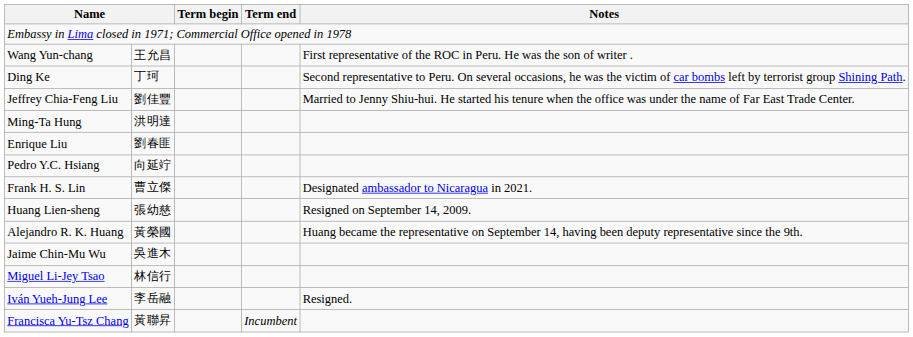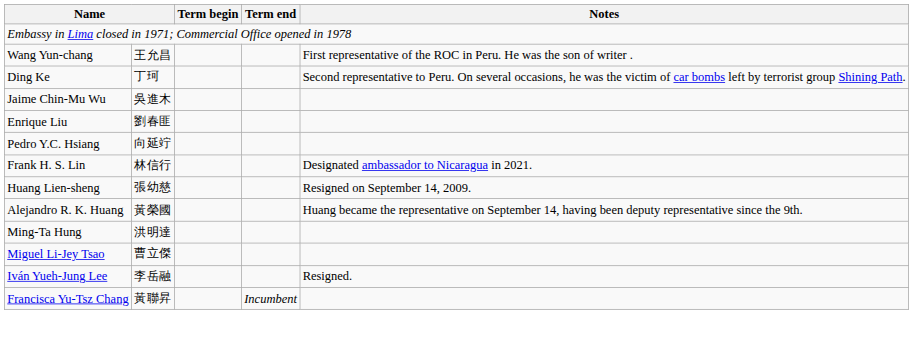- row: Jeffrey Chia-Feng Liu | 劉佳豐 | Married to Jenny Shiu-hui. He started his tenure when the office was under the name of Far East Trade Center.
rows swapped: Ming-Ta Hung <-> Jaime Chin-Mu Wu
Frank H. S. Lin | column 2: 曹立傑 -> 林信行
Miguel Li-Jey Tsao | column 2: 林信行 -> 曹立傑
